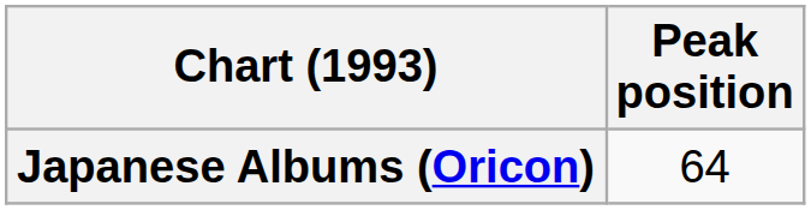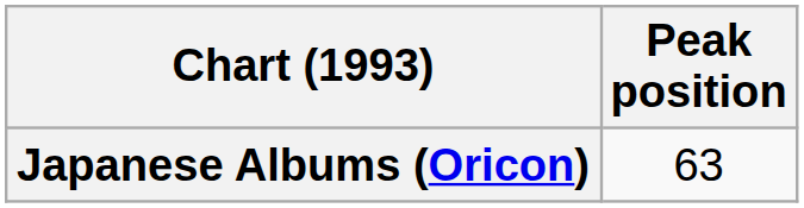Japanese Albums (Oricon) | Peak position: 64 -> 63
